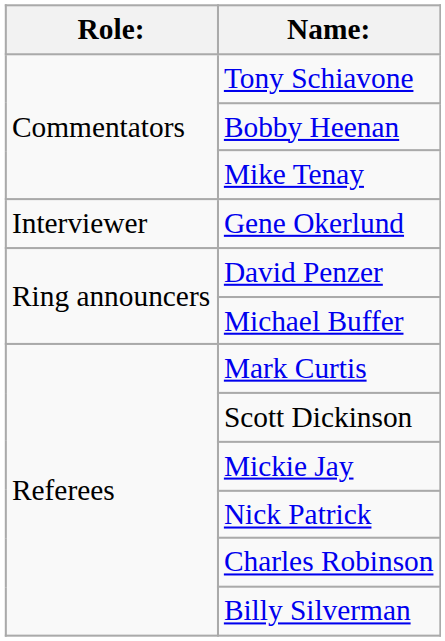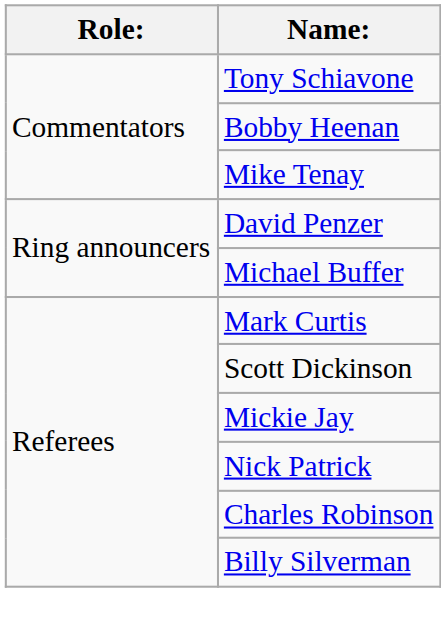- row: Interviewer | Gene Okerlund
